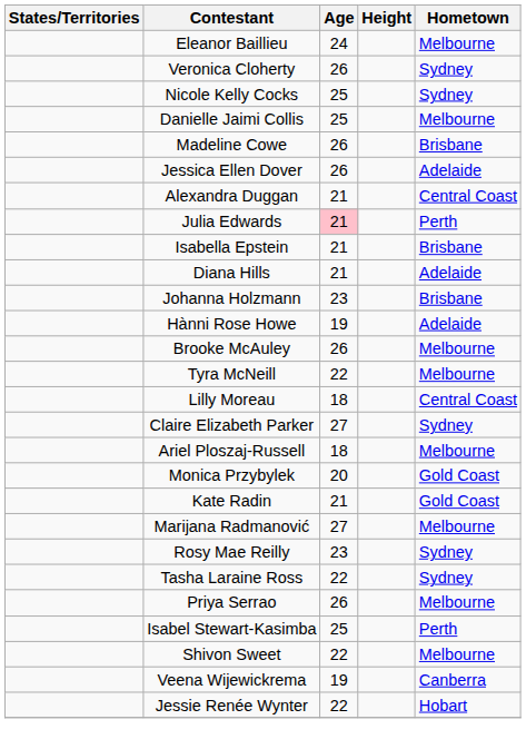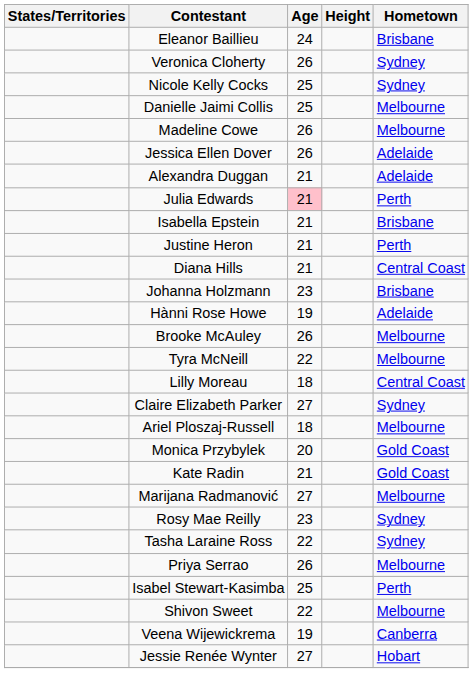Eleanor Baillieu | Hometown: Melbourne -> Brisbane
Madeline Cowe | Hometown: Brisbane -> Melbourne
Alexandra Duggan | Hometown: Central Coast -> Adelaide
+ row: Justine Heron | 21 | Perth
Diana Hills | Hometown: Adelaide -> Central Coast
Jessie Renée Wynter | Age: 22 -> 27
